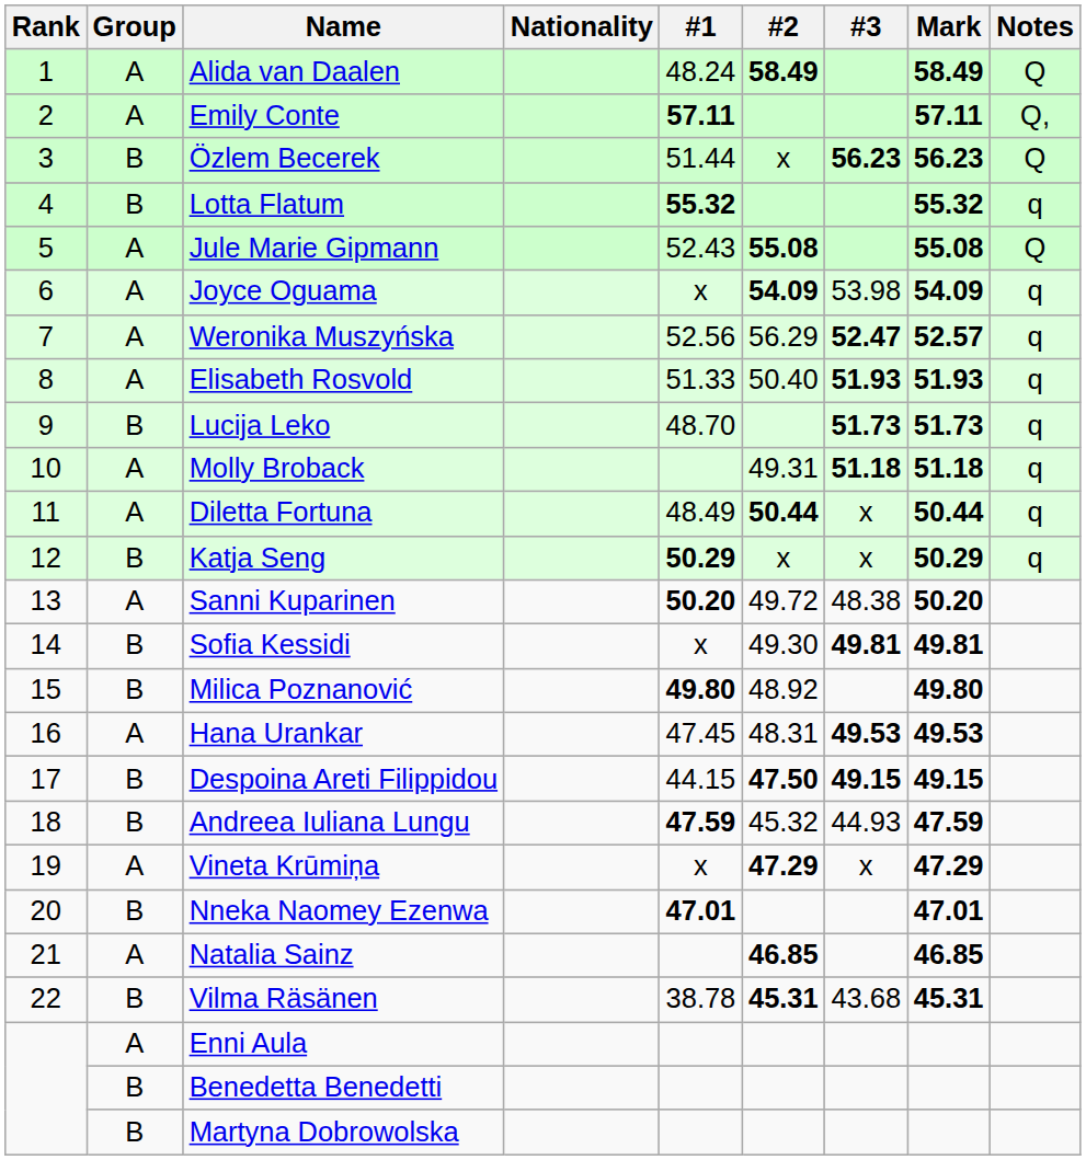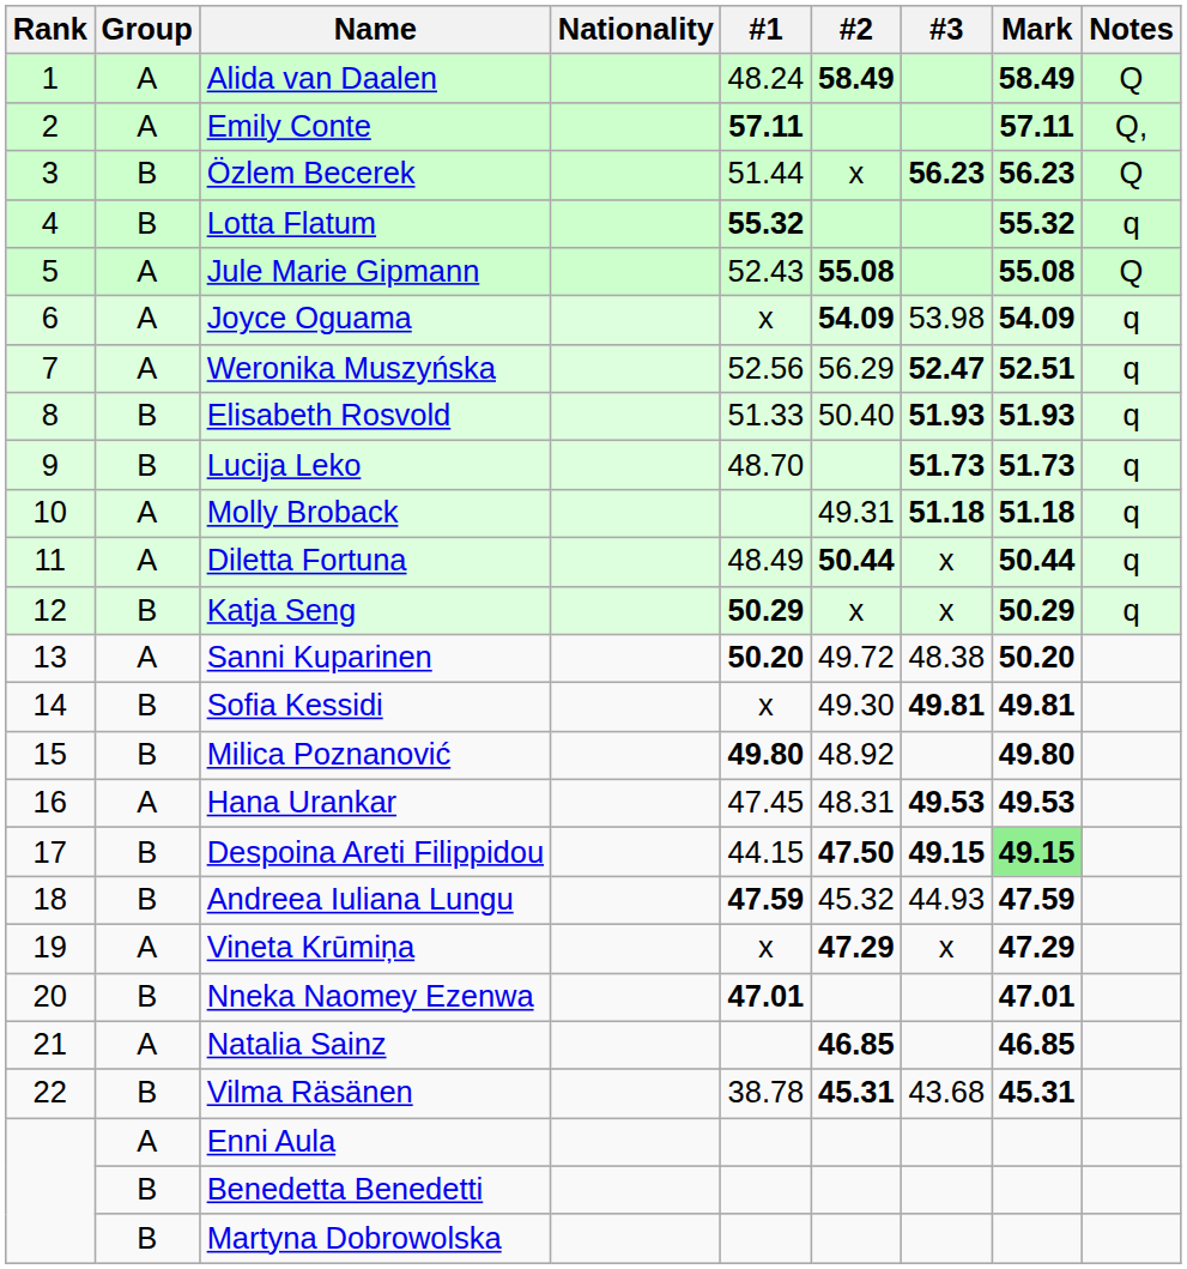Weronika Muszyńska | Mark: 52.57 -> 52.51
Elisabeth Rosvold | Group: A -> B
Despoina Areti Filippidou | Mark: no background -> lightgreen background
